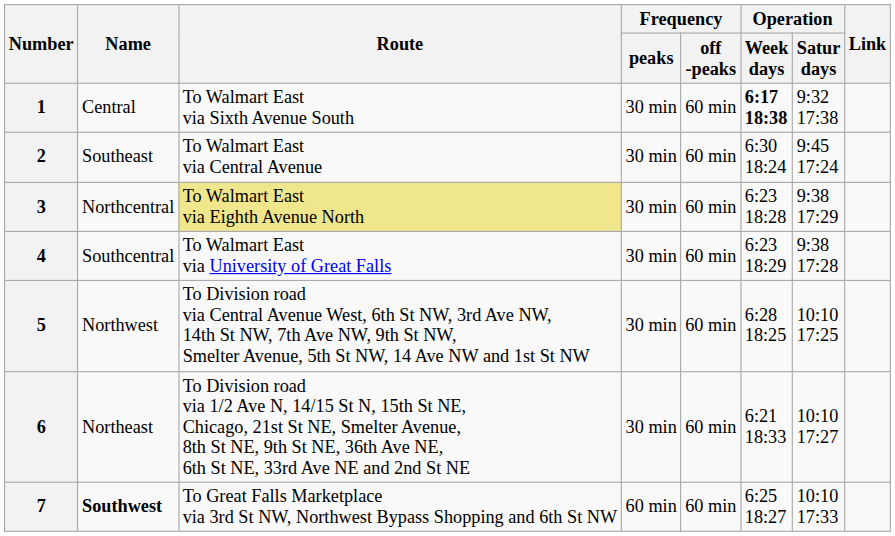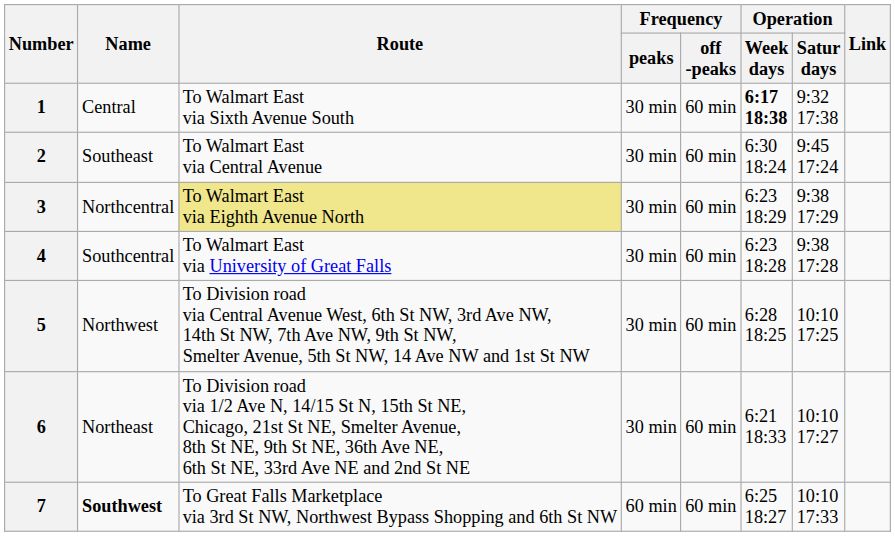3 | Operation / Week days: 6:23 18:28 -> 6:23 18:29
4 | Operation / Week days: 6:23 18:29 -> 6:23 18:28
